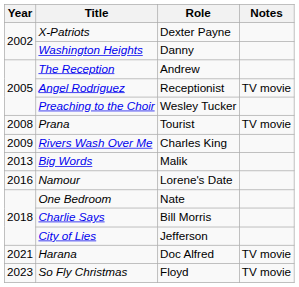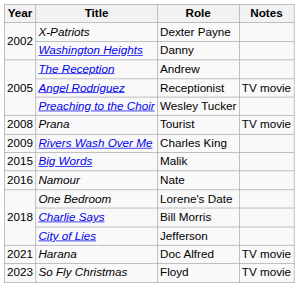Big Words | Year: 2013 -> 2015
Namour | Role: Lorene's Date -> Nate
One Bedroom | Role: Nate -> Lorene's Date
